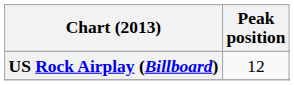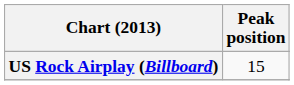US Rock Airplay (Billboard) | Peak position: 12 -> 15
